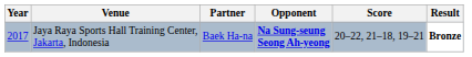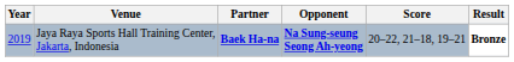Jaya Raya Sports Hall Training Center, Jakarta, Indonesia | Year: 2017 -> 2019
Jaya Raya Sports Hall Training Center, Jakarta, Indonesia | Partner: normal -> bold
